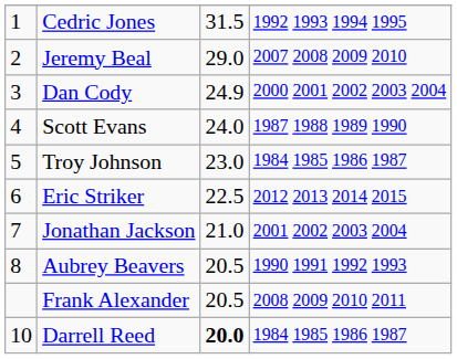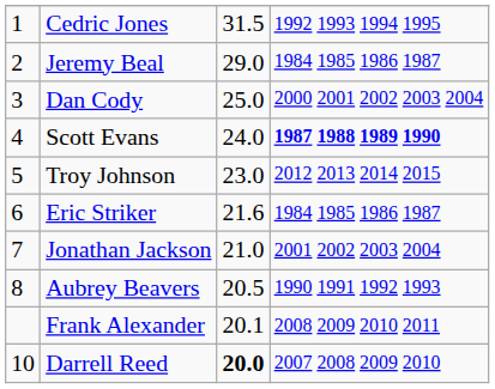Jeremy Beal | column 4: 2007 2008 2009 2010 -> 1984 1985 1986 1987
Dan Cody | column 3: 24.9 -> 25.0
Scott Evans | column 4: normal -> bold
Troy Johnson | column 4: 1984 1985 1986 1987 -> 2012 2013 2014 2015
Eric Striker | column 3: 22.5 -> 21.6
Eric Striker | column 4: 2012 2013 2014 2015 -> 1984 1985 1986 1987
Frank Alexander | column 3: 20.5 -> 20.1
Darrell Reed | column 4: 1984 1985 1986 1987 -> 2007 2008 2009 2010
